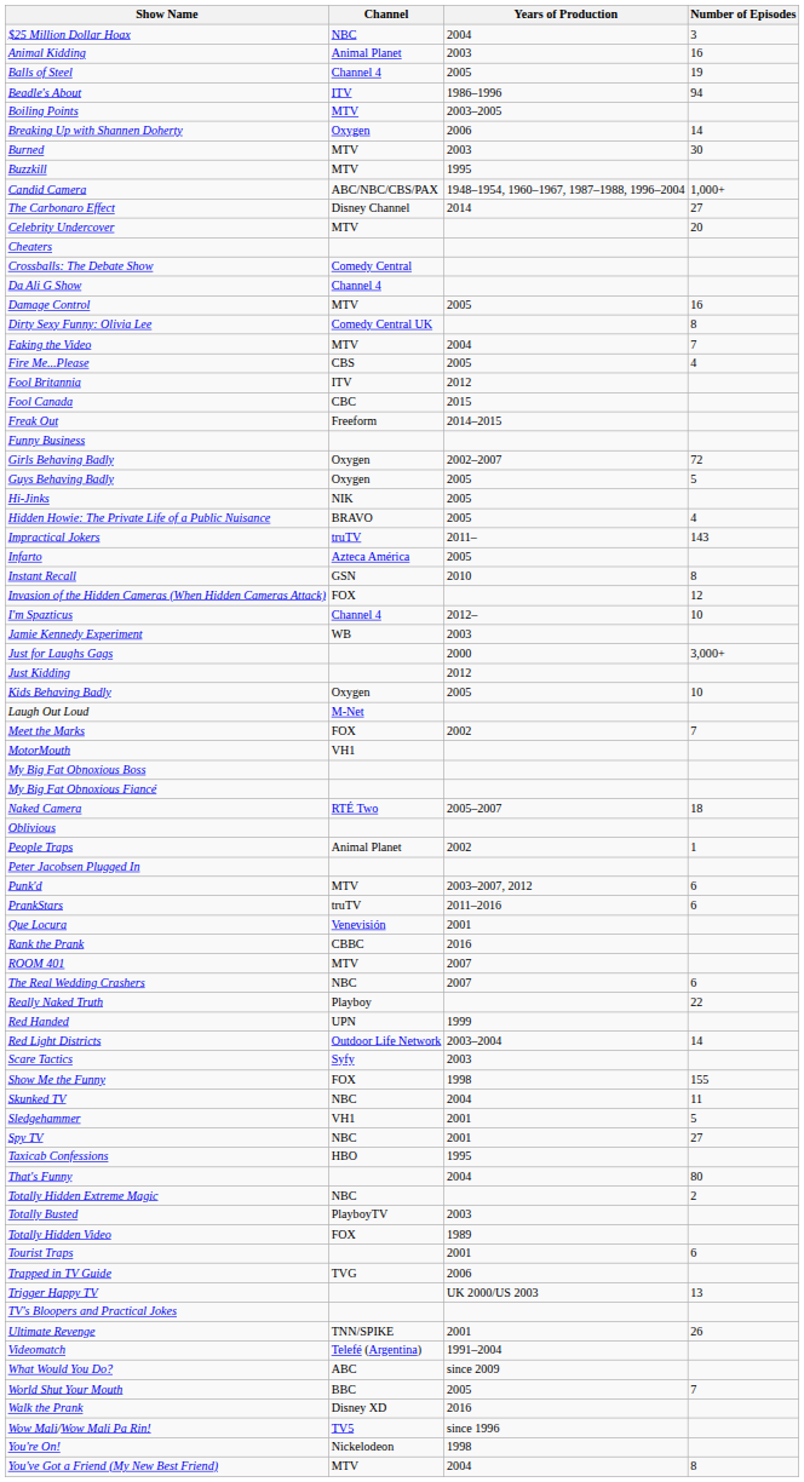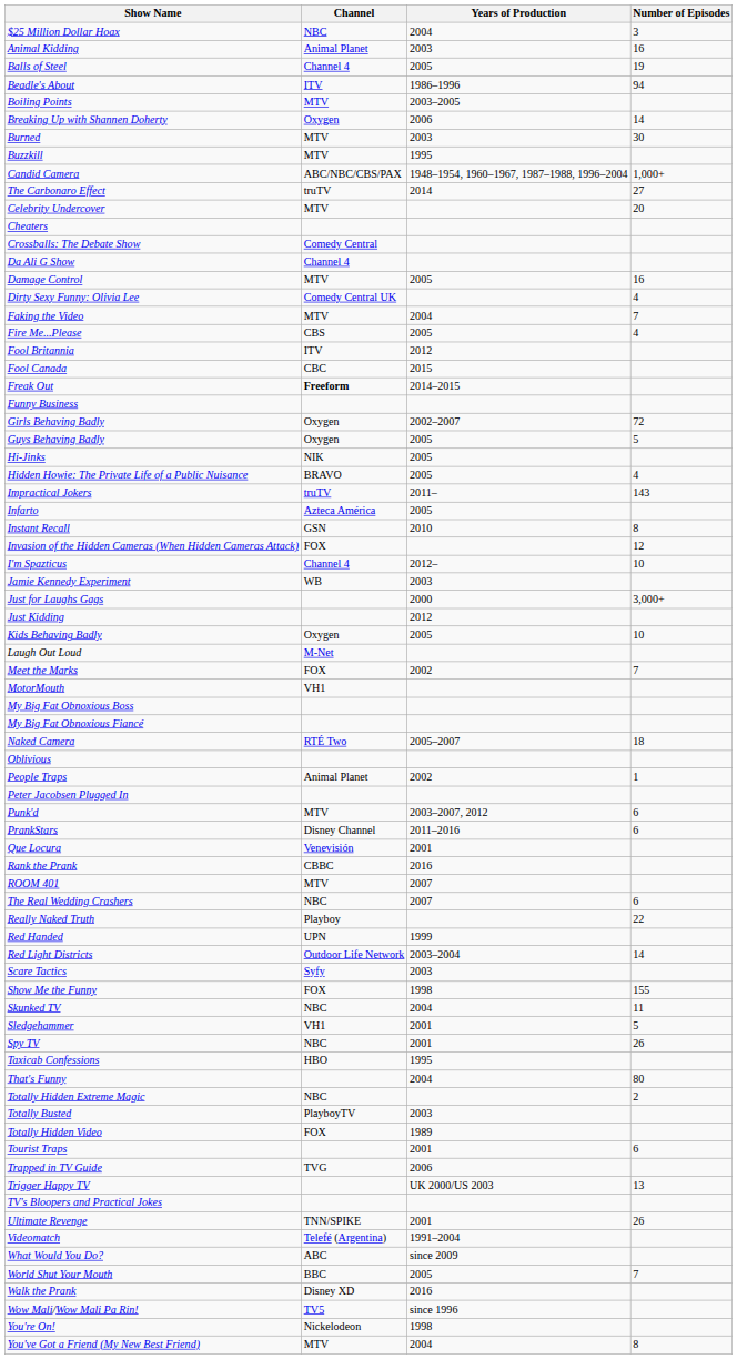The Carbonaro Effect | Channel: Disney Channel -> truTV
Dirty Sexy Funny: Olivia Lee | Number of Episodes: 8 -> 4
Freak Out | Channel: normal -> bold
PrankStars | Channel: truTV -> Disney Channel
Spy TV | Number of Episodes: 27 -> 26
